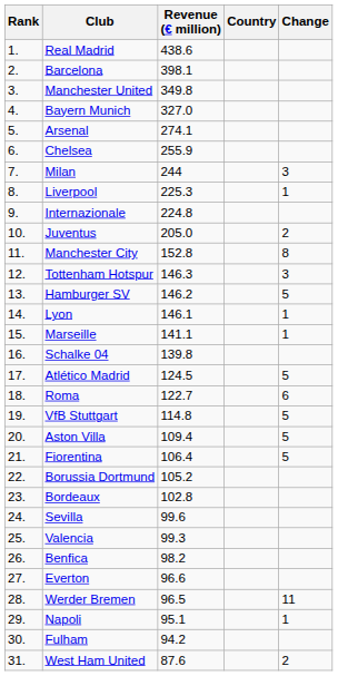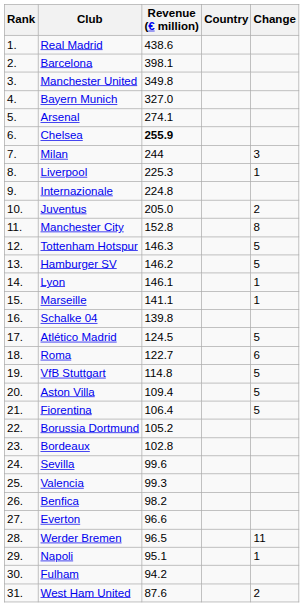Chelsea | Revenue (€ million): normal -> bold
Tottenham Hotspur | Change: 3 -> 5
